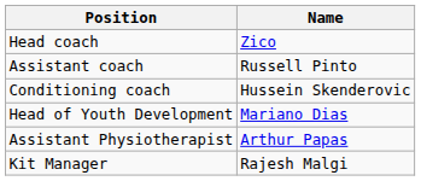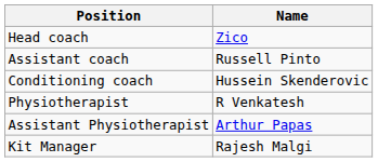- row: Head of Youth Development | Mariano Dias
+ row: Physiotherapist | R Venkatesh
